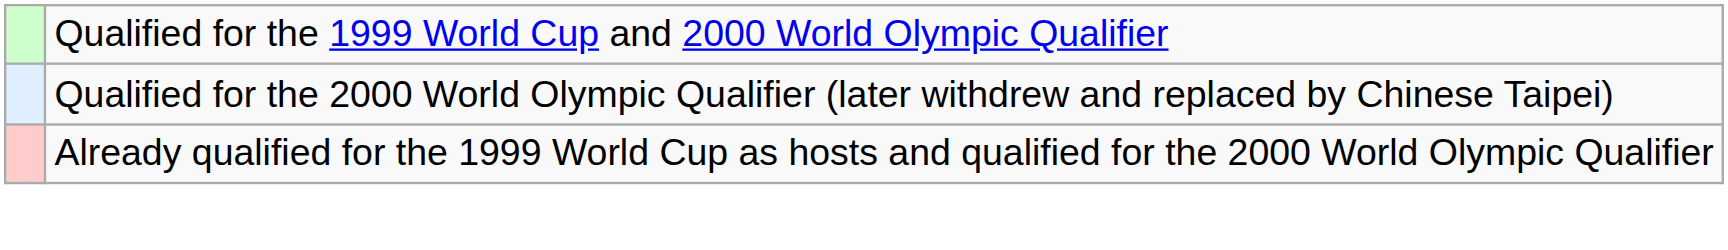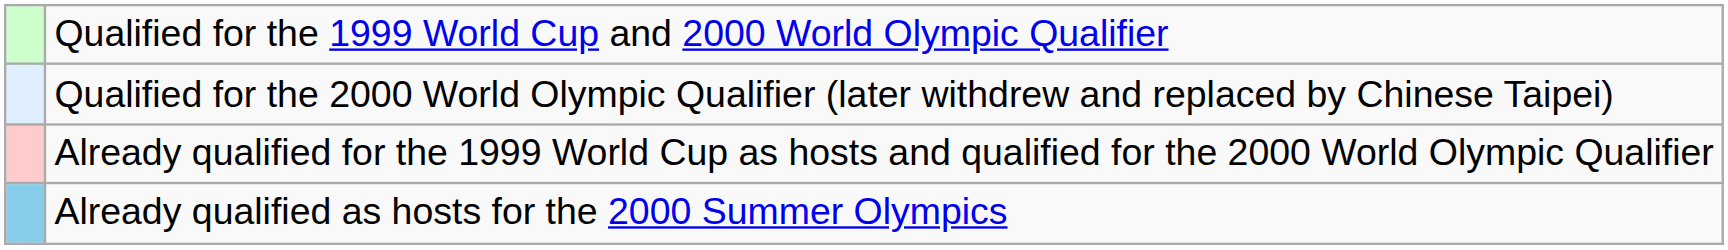+ row: Already qualified as hosts for the 2000 Summer Olympics
